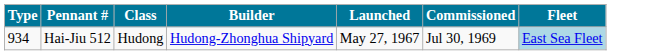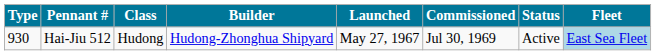+ column: Status | Active
Hai-Jiu 512 | Type: 934 -> 930
